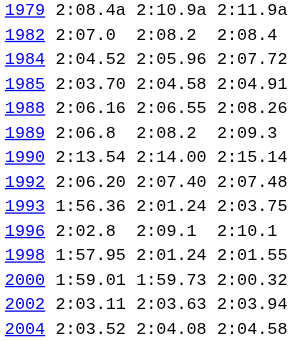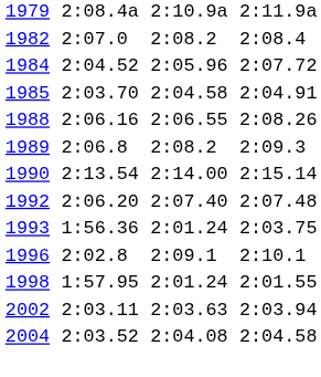- row: 2000 | 1:59.01 | 1:59.73 | 2:00.32
